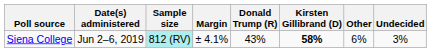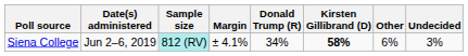Siena College | Donald Trump (R): 43% -> 34%
